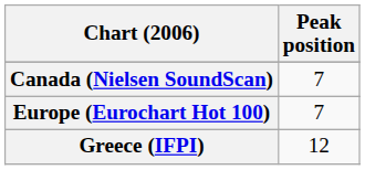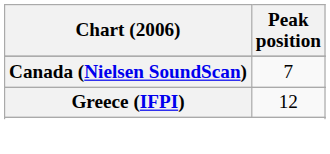- row: Europe (Eurochart Hot 100) | 7
